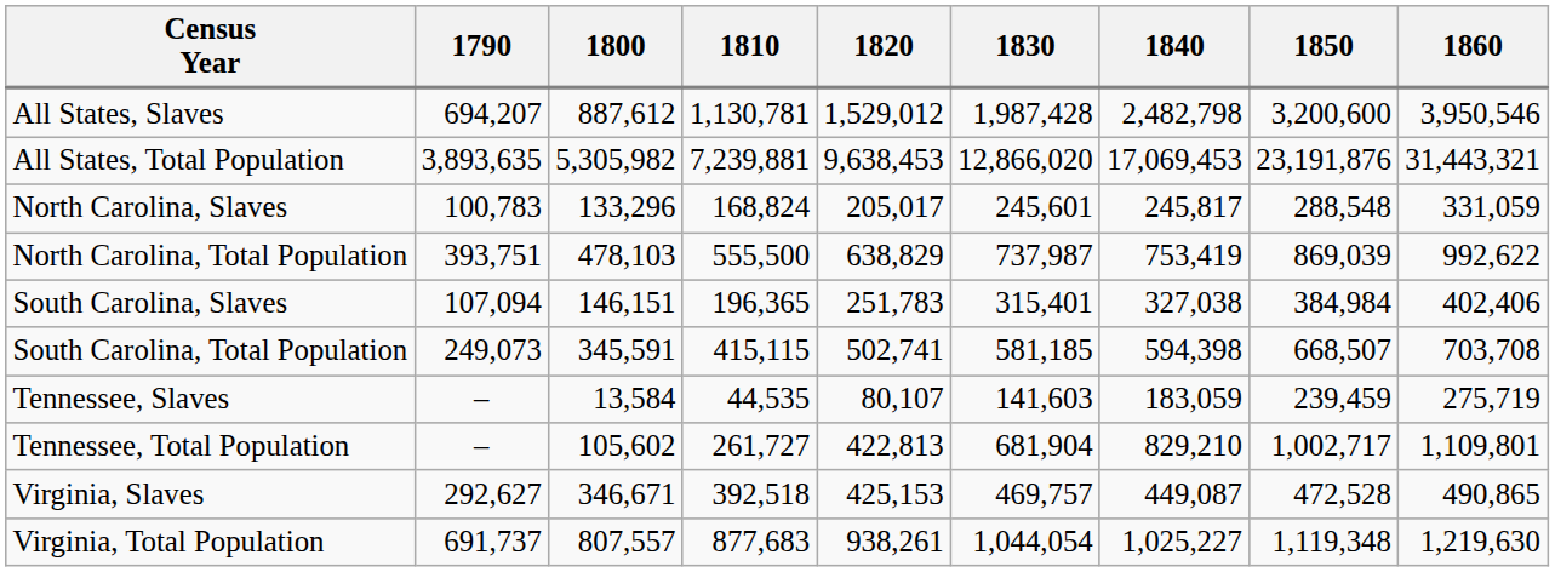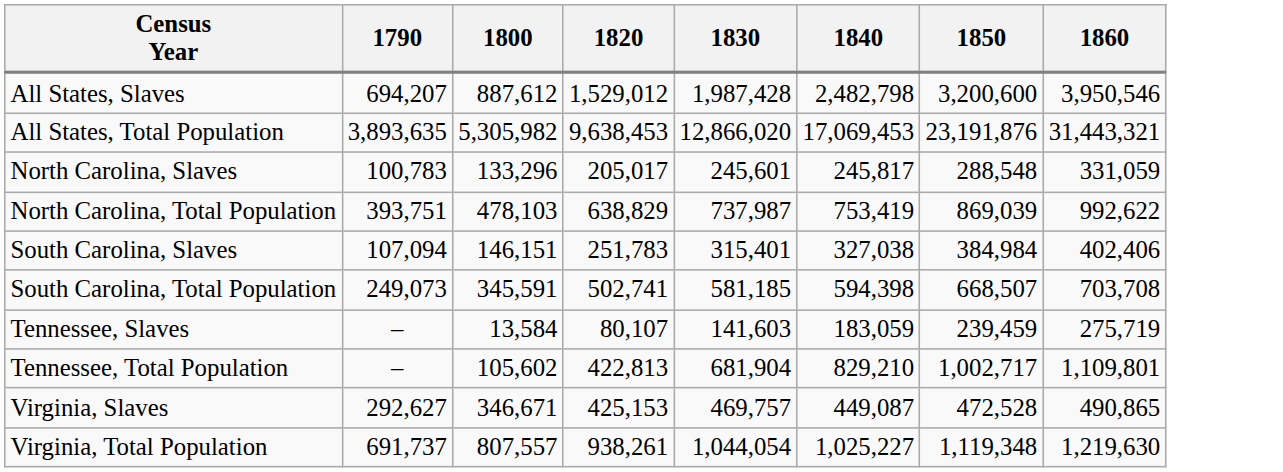- column: 1810 | 1,130,781 | 7,239,881 | 168,824 | 555,500 | 196,365 | 415,115 | 44,535 | 261,727 | 392,518 | 877,683
